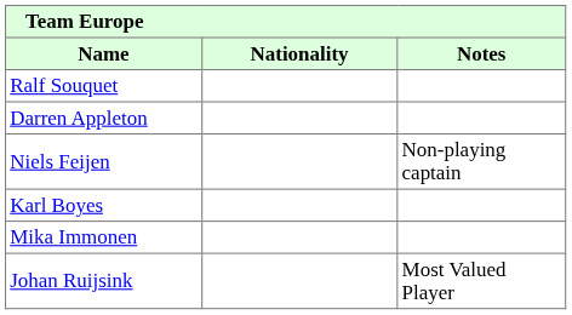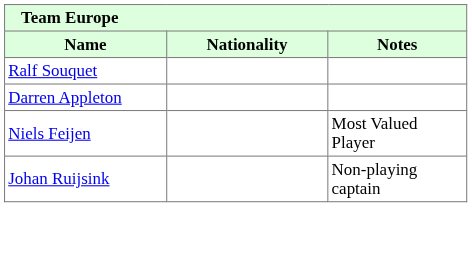Niels Feijen | Notes: Non-playing captain -> Most Valued Player
- row: Karl Boyes
- row: Mika Immonen
Johan Ruijsink | Notes: Most Valued Player -> Non-playing captain
